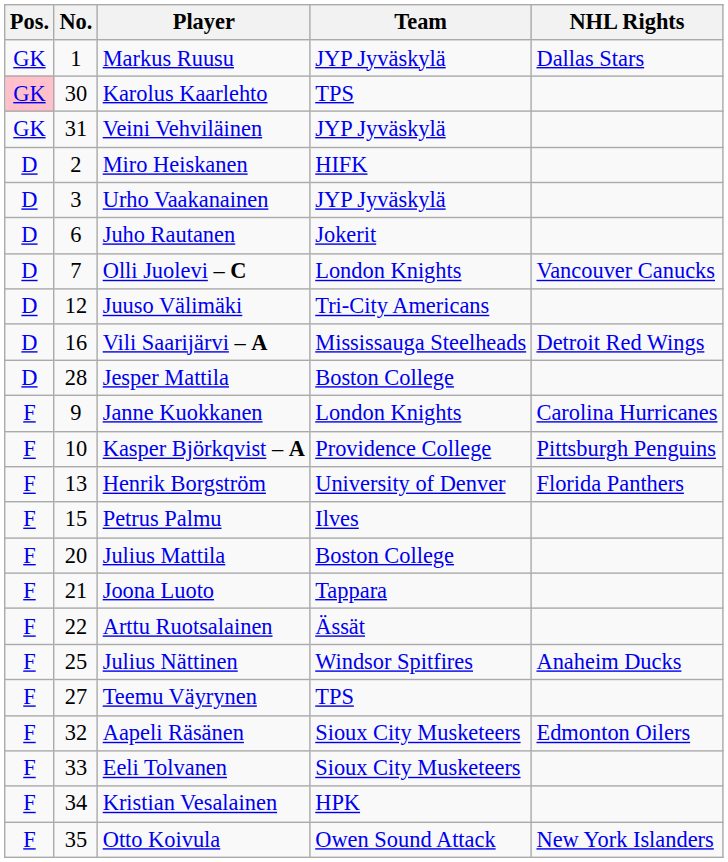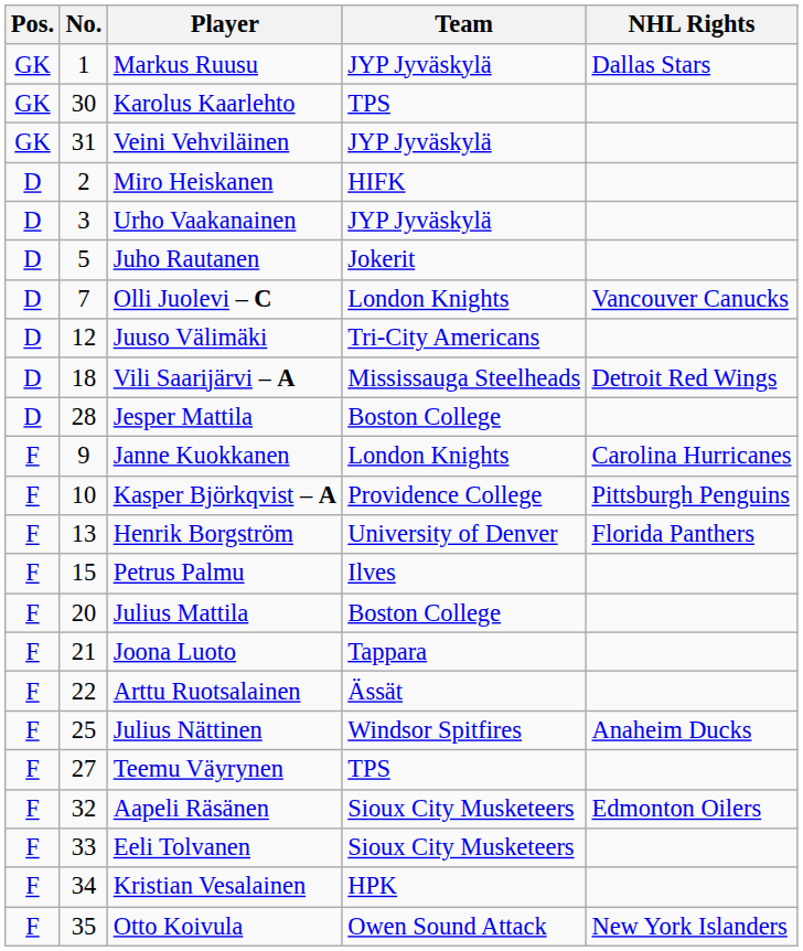Karolus Kaarlehto | Pos.: pink background -> no background
Juho Rautanen | No.: 6 -> 5
Vili Saarijärvi – A | No.: 16 -> 18
